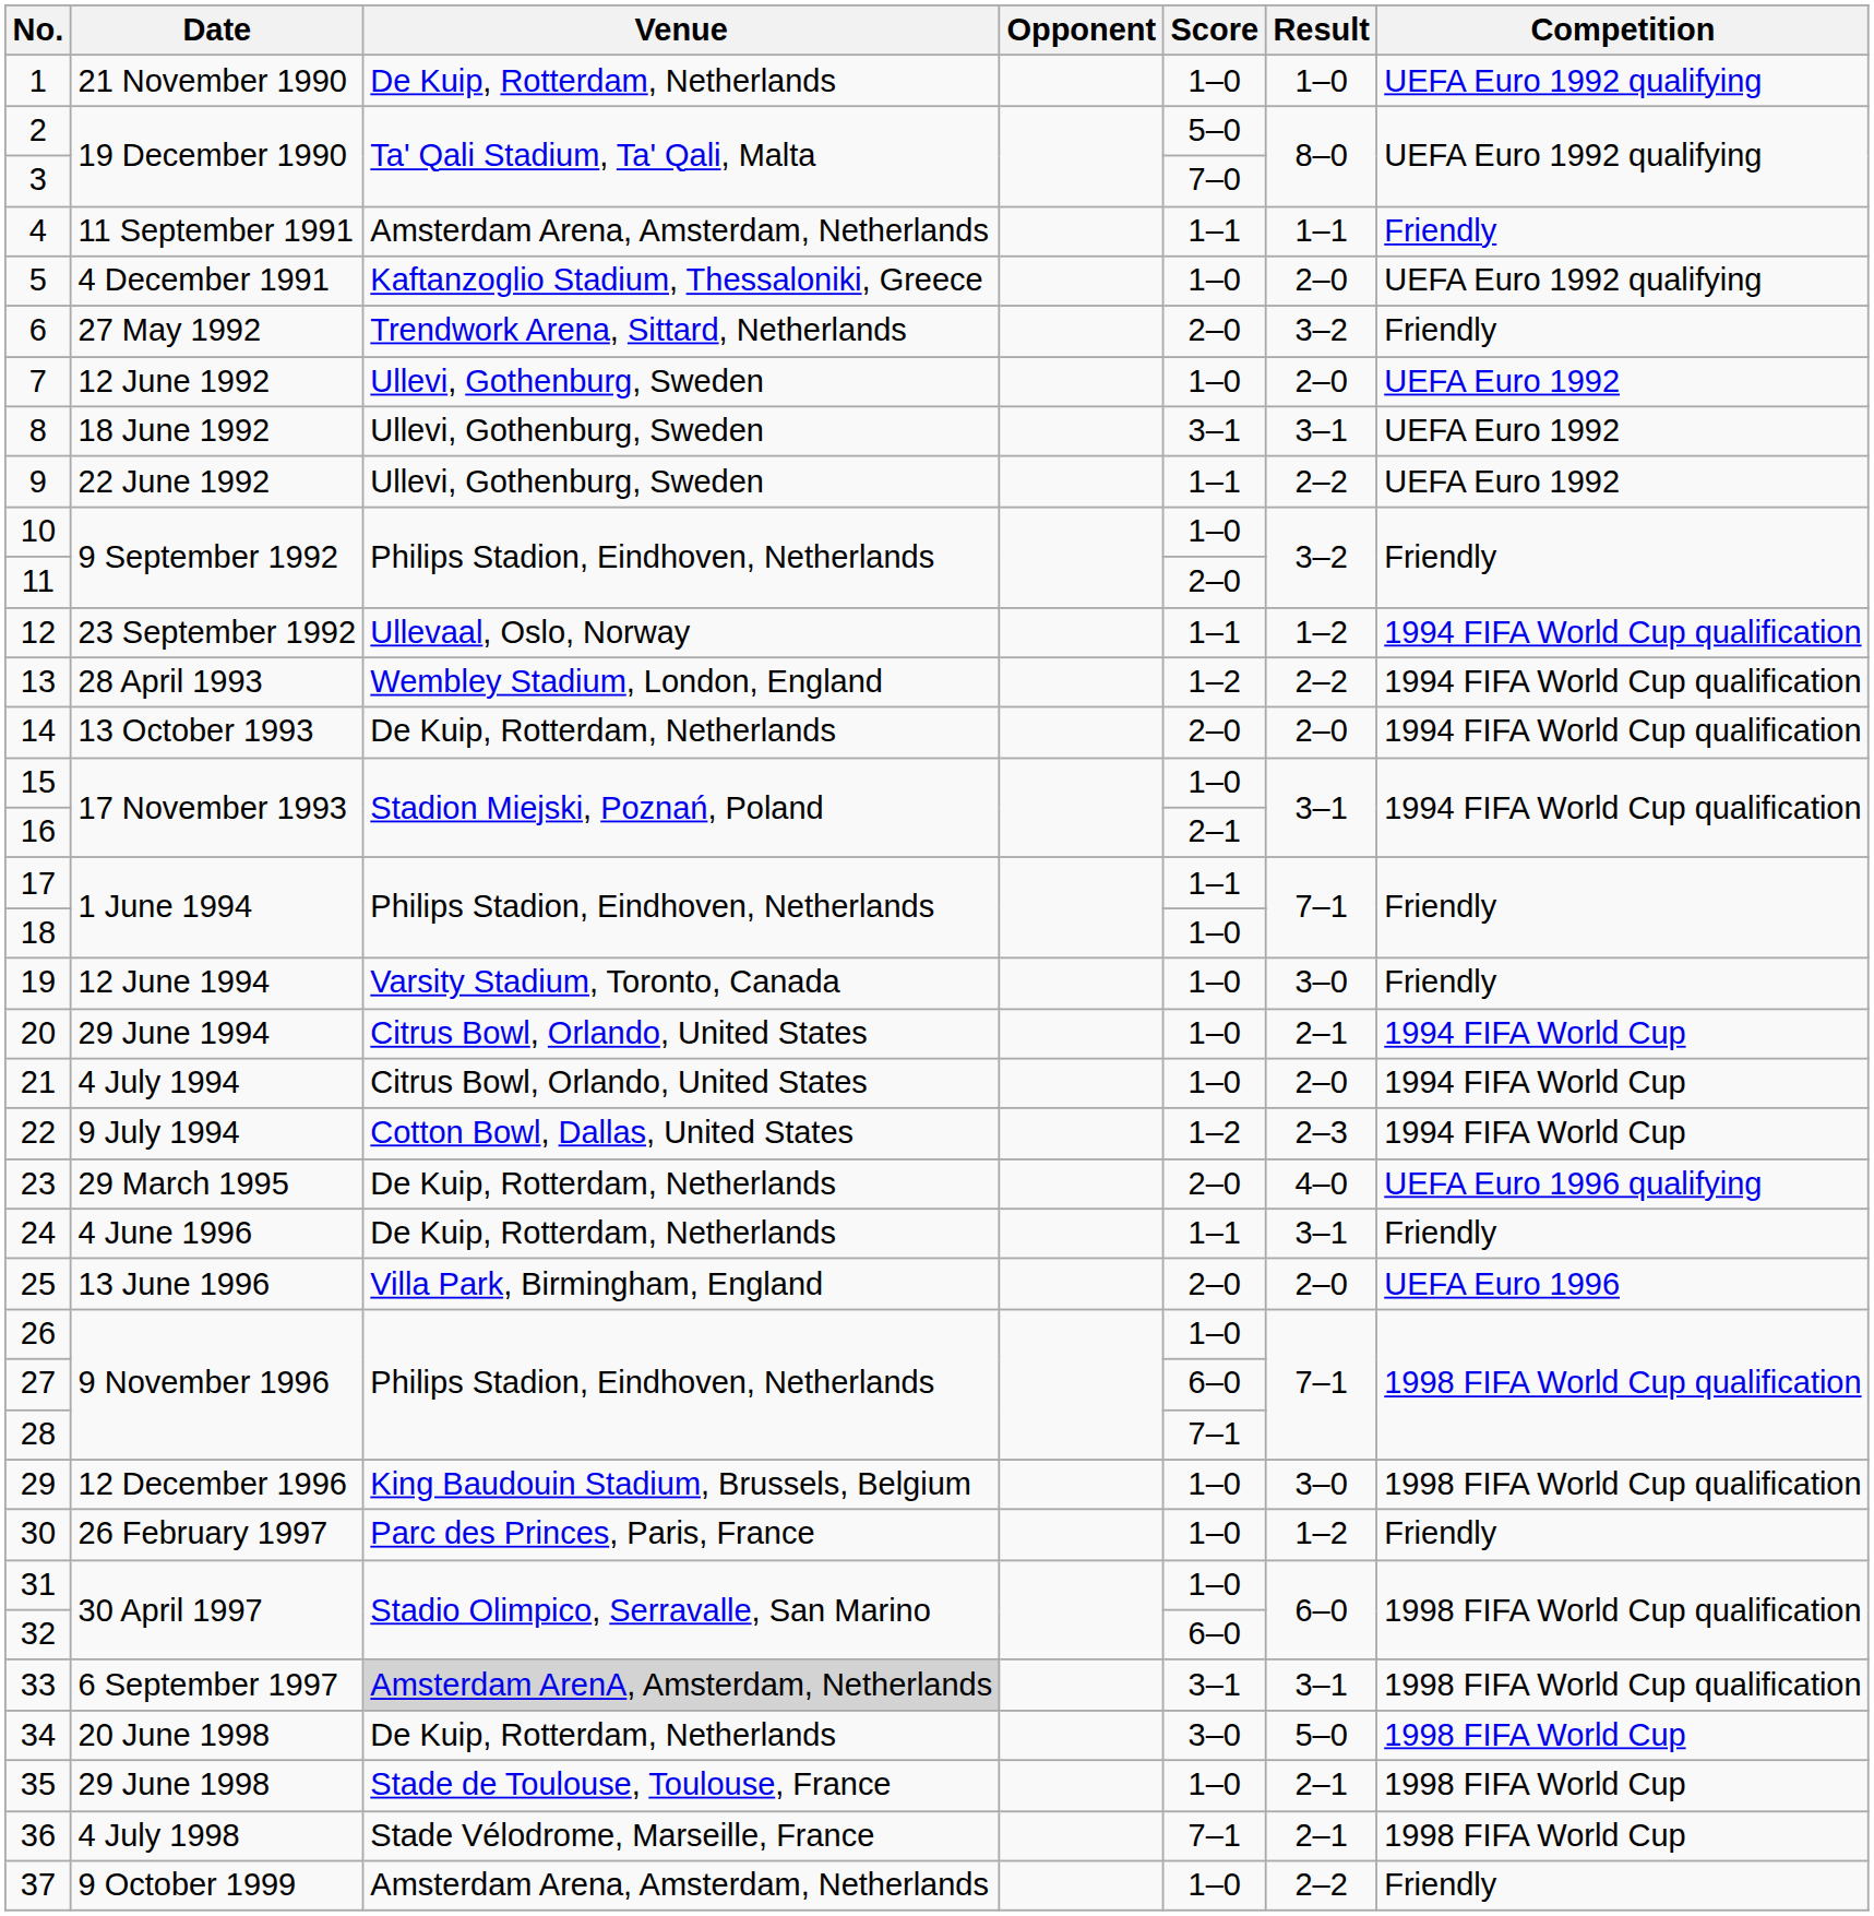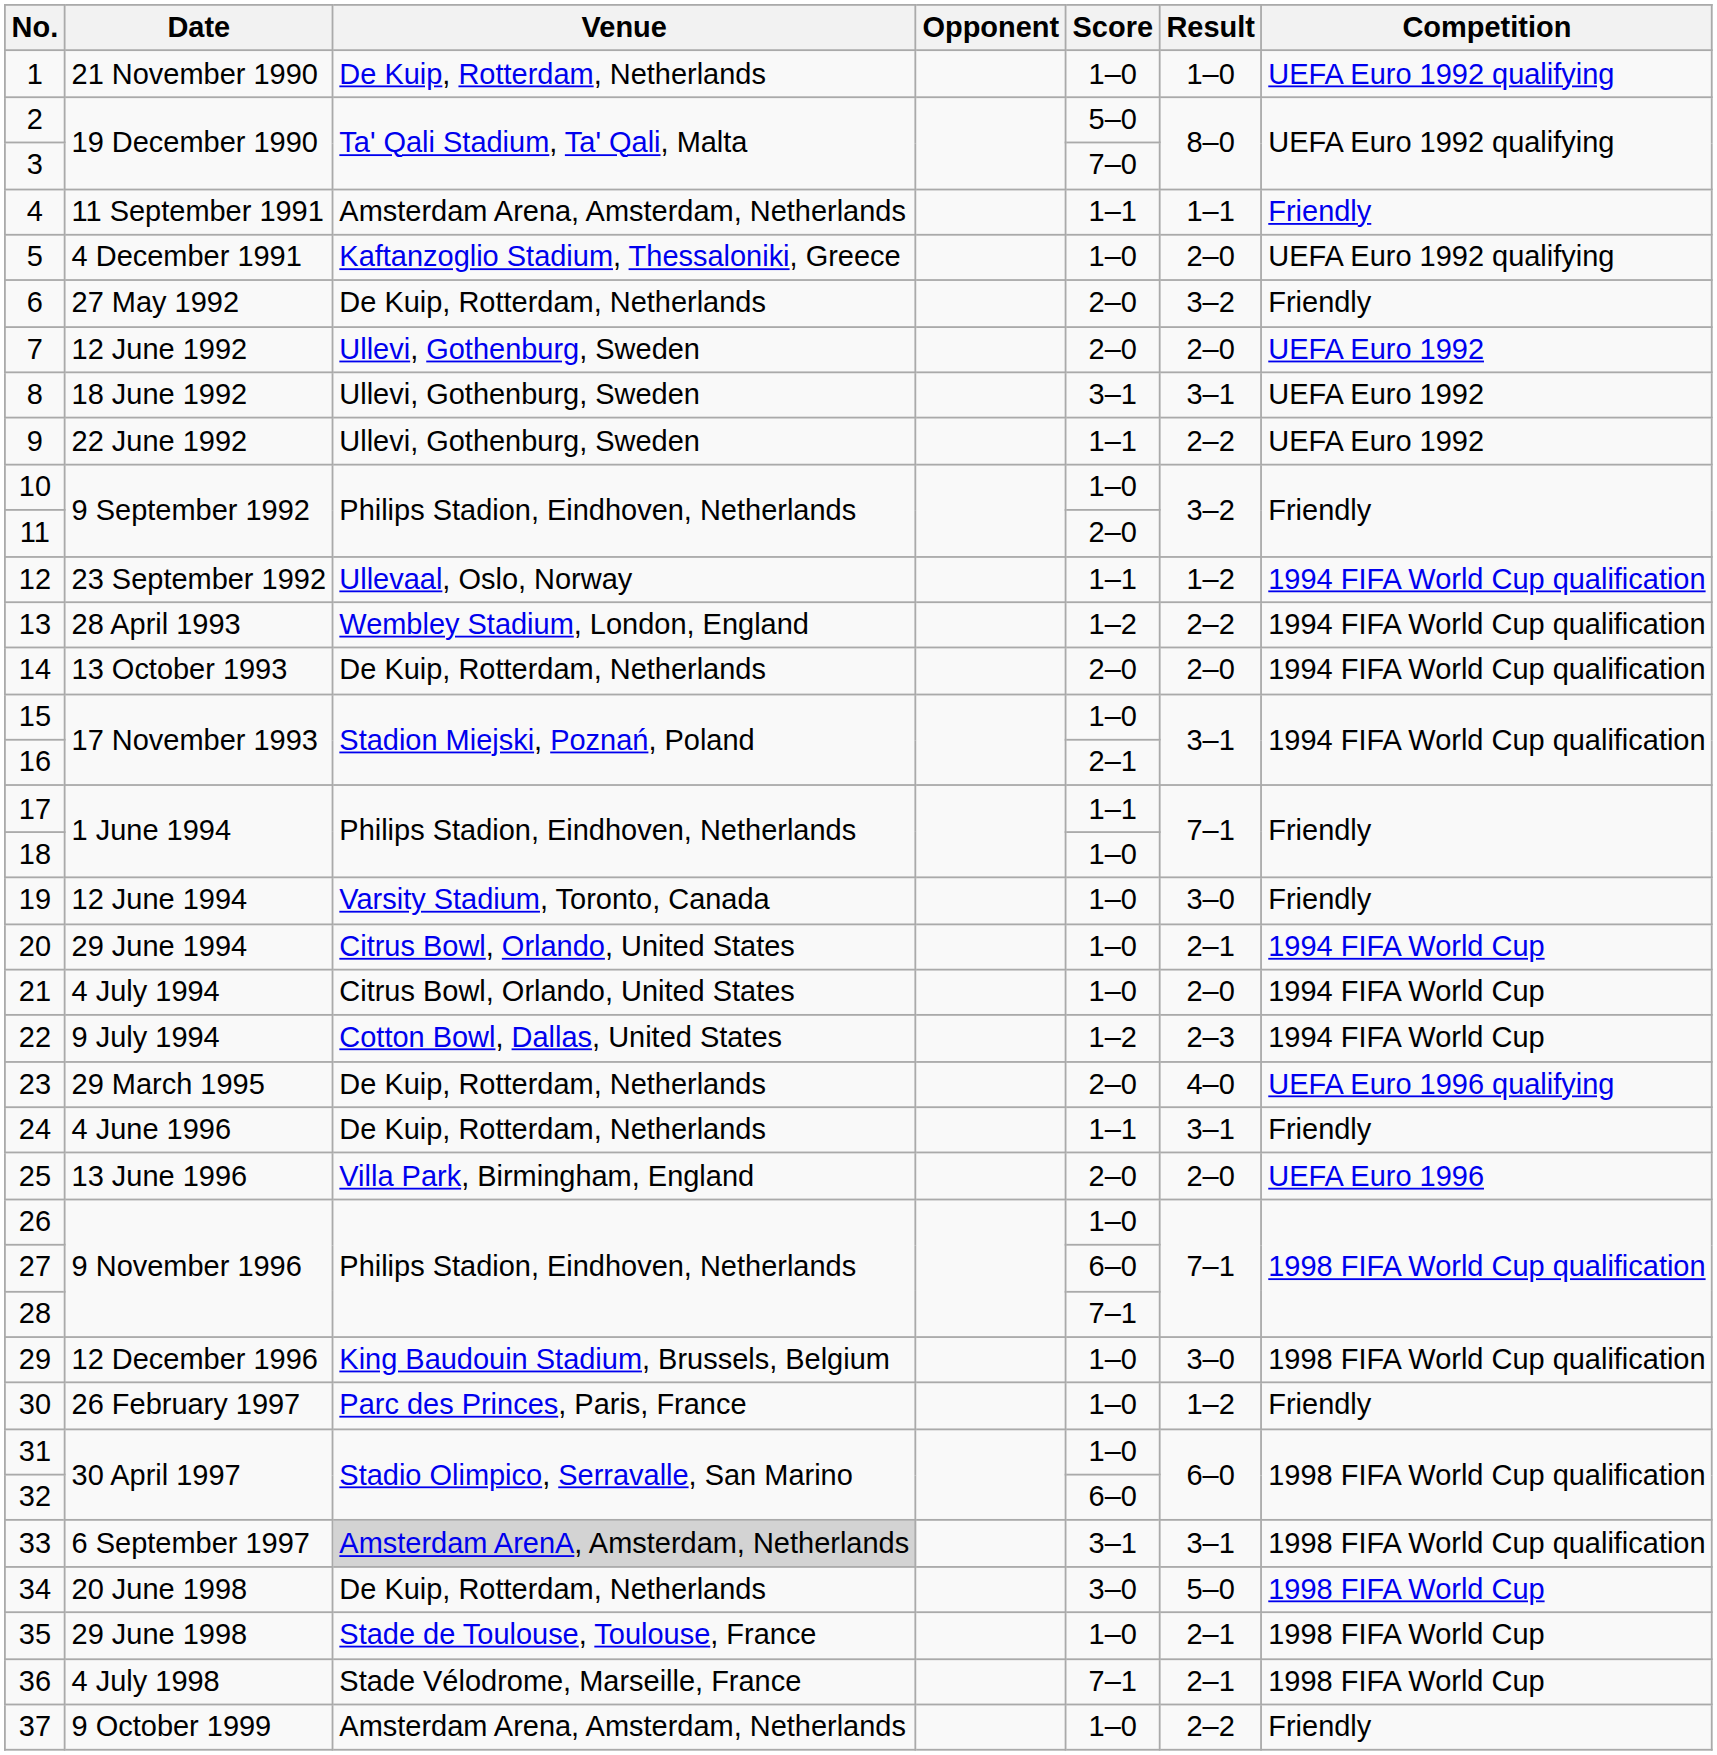6 | Venue: Trendwork Arena, Sittard, Netherlands -> De Kuip, Rotterdam, Netherlands
7 | Score: 1–0 -> 2–0
